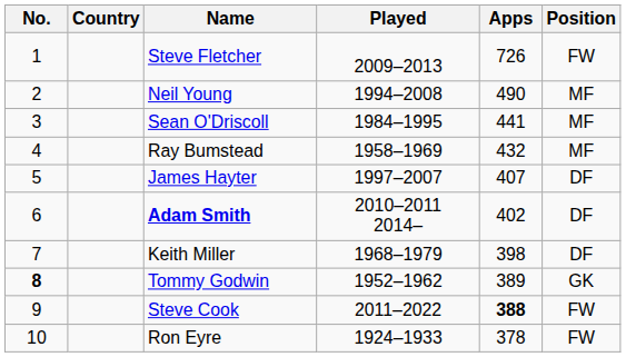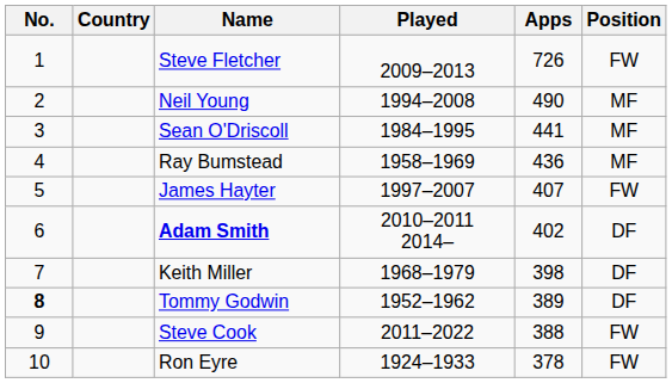Ray Bumstead | Apps: 432 -> 436
James Hayter | Position: DF -> FW
Tommy Godwin | Position: GK -> DF
Steve Cook | Apps: bold -> normal
